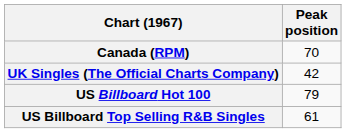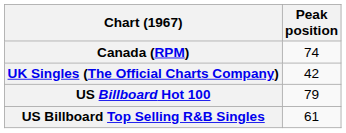Canada (RPM) | Peak position: 70 -> 74
